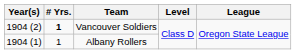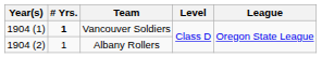Vancouver Soldiers | Year(s): 1904 (2) -> 1904 (1)
Albany Rollers | Year(s): 1904 (1) -> 1904 (2)
